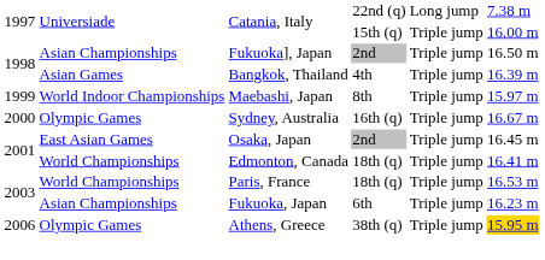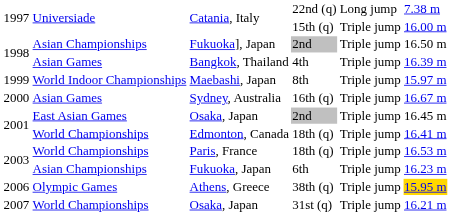Sydney, Australia | column 2: Olympic Games -> Asian Games
+ row: 2007 | World Championships | Osaka, Japan | 31st (q) | Triple jump | 16.21 m
